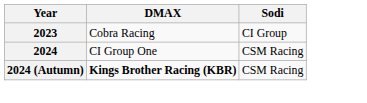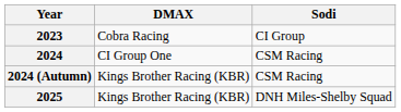2024 (Autumn) | DMAX: bold -> normal
+ row: 2025 | Kings Brother Racing (KBR) | DNH Miles-Shelby Squad
